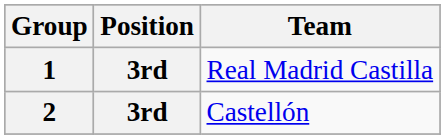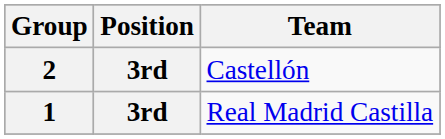rows swapped: 1 <-> 2
